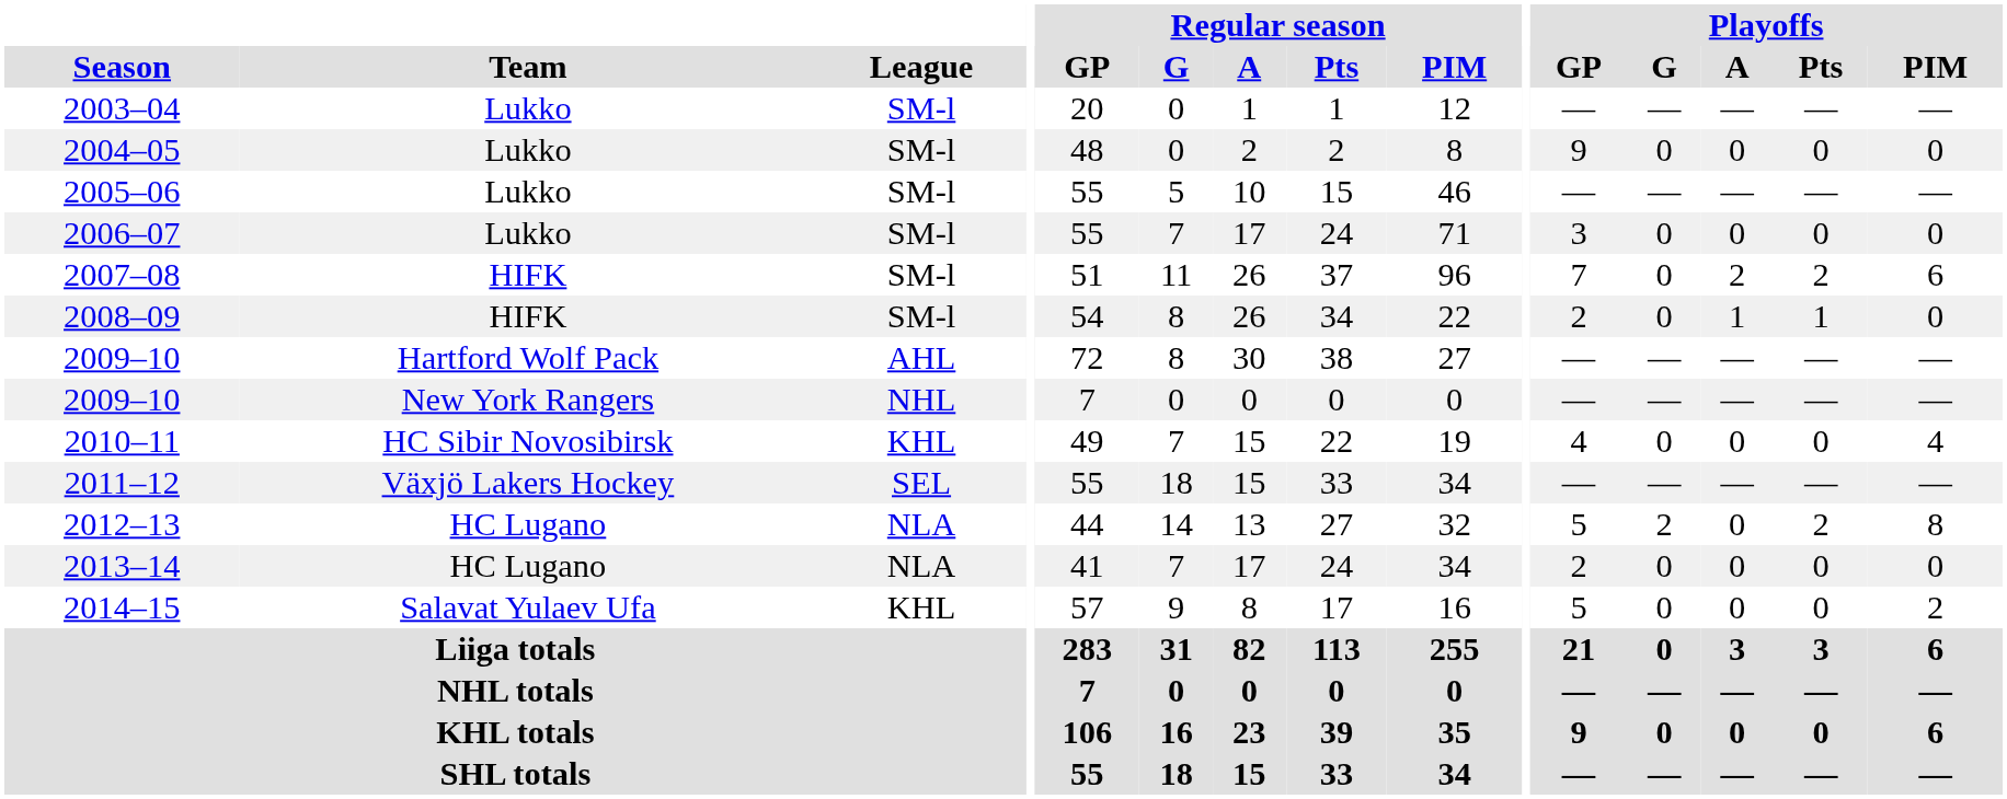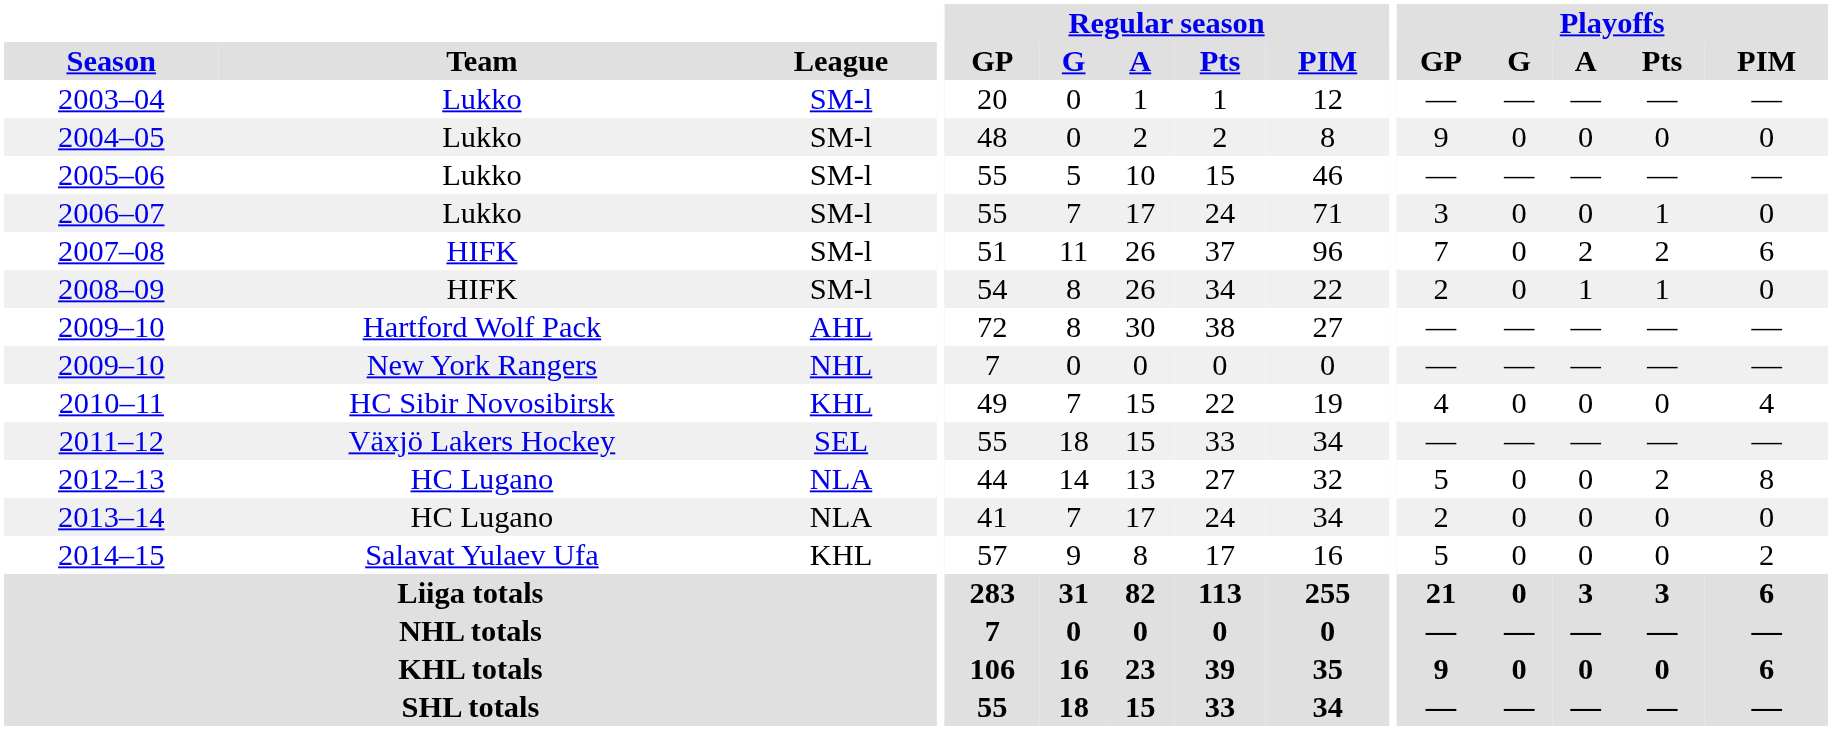2006–07 | Playoffs / Pts: 0 -> 1
2012–13 | Playoffs / G: 2 -> 0
